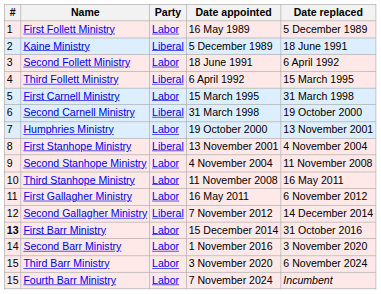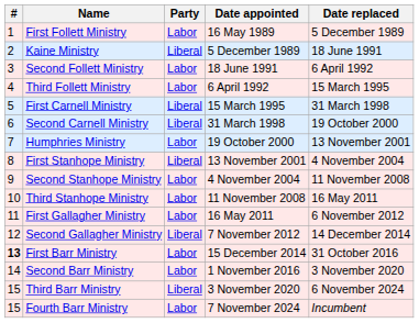Third Follett Ministry | Party: Liberal -> Labor
First Carnell Ministry | Party: Labor -> Liberal
Third Barr Ministry | Party: Labor -> Liberal
